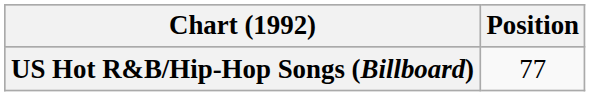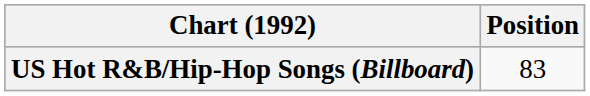US Hot R&B/Hip-Hop Songs (Billboard) | Position: 77 -> 83
